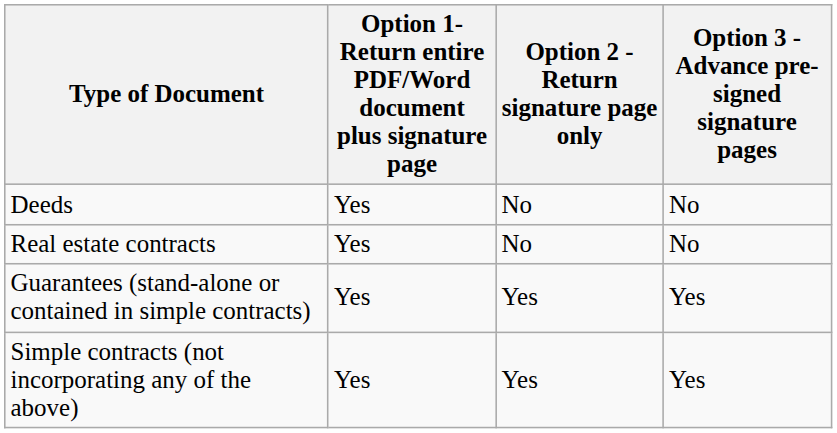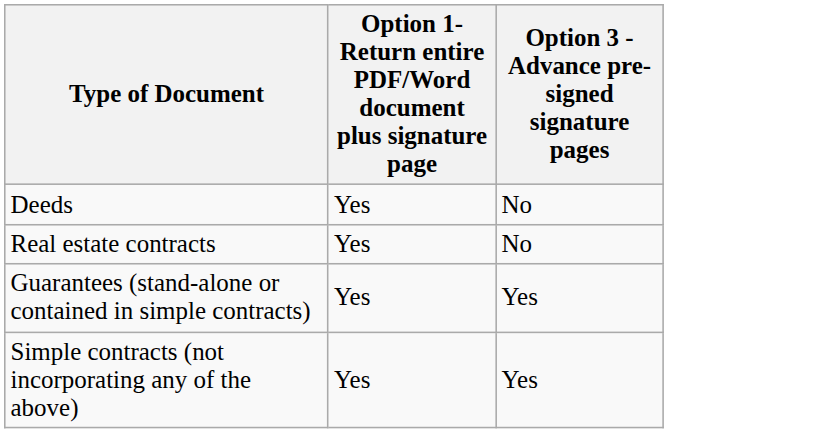- column: Option 2 - Return signature page only | No | No | Yes | Yes
